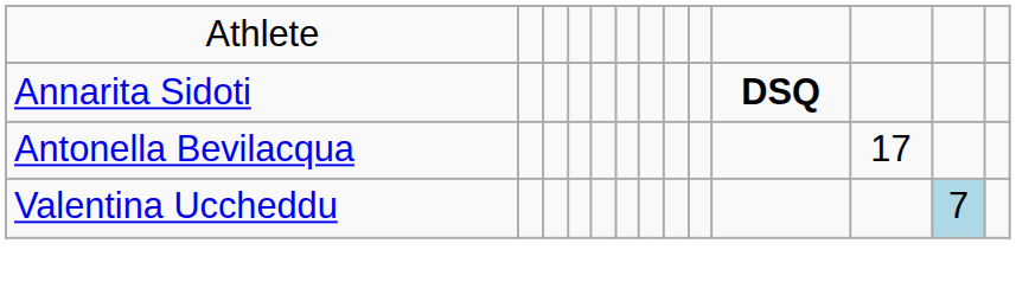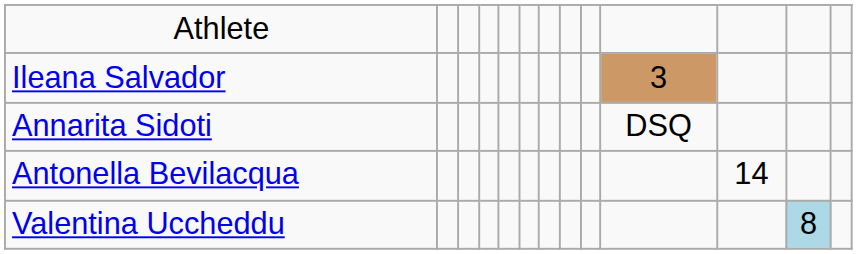+ row: Ileana Salvador | 3
Annarita Sidoti | column 10: bold -> normal
Antonella Bevilacqua | column 11: 17 -> 14
Valentina Uccheddu | column 12: 7 -> 8
